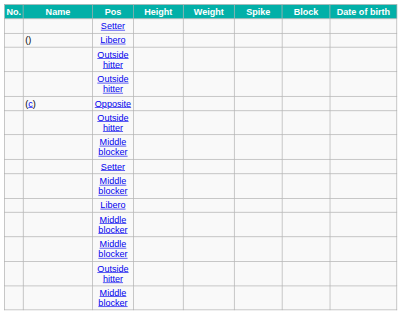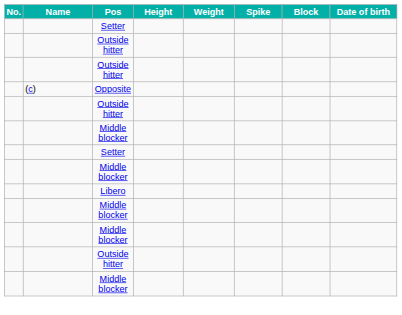- row: () | Libero
